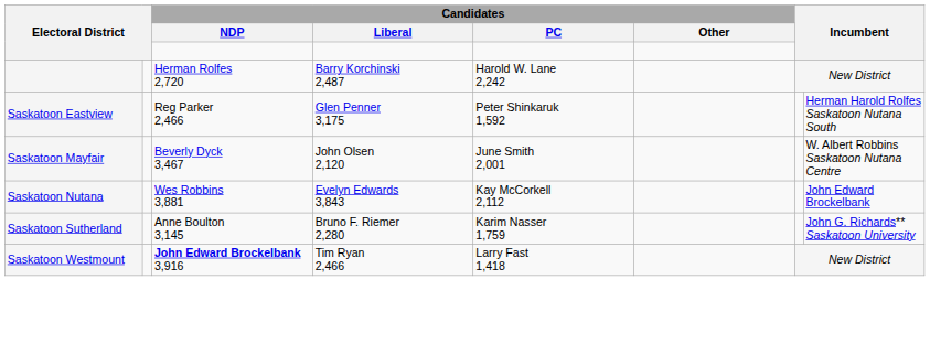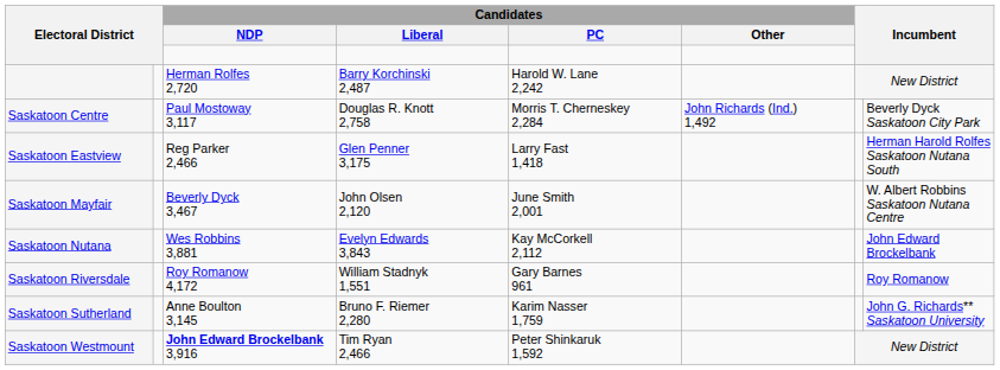+ row: Saskatoon Centre | Paul Mostoway 3,117 | Douglas R. Knott 2,758 | Morris T. Cherneskey 2,284 | John Richards (Ind.) 1,492 | Beverly Dyck Saskatoon City Park
Saskatoon Eastview | Candidates / PC: Peter Shinkaruk 1,592 -> Larry Fast 1,418
+ row: Saskatoon Riversdale | Roy Romanow 4,172 | William Stadnyk 1,551 | Gary Barnes 961 | Roy Romanow
Saskatoon Westmount | Candidates / PC: Larry Fast 1,418 -> Peter Shinkaruk 1,592
